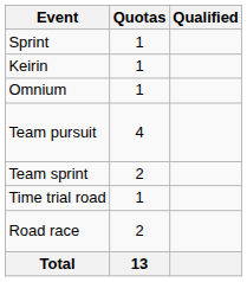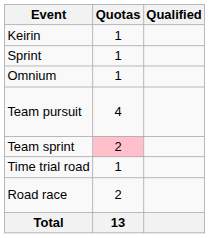rows swapped: Sprint <-> Keirin
Team sprint | Quotas: no background -> pink background
